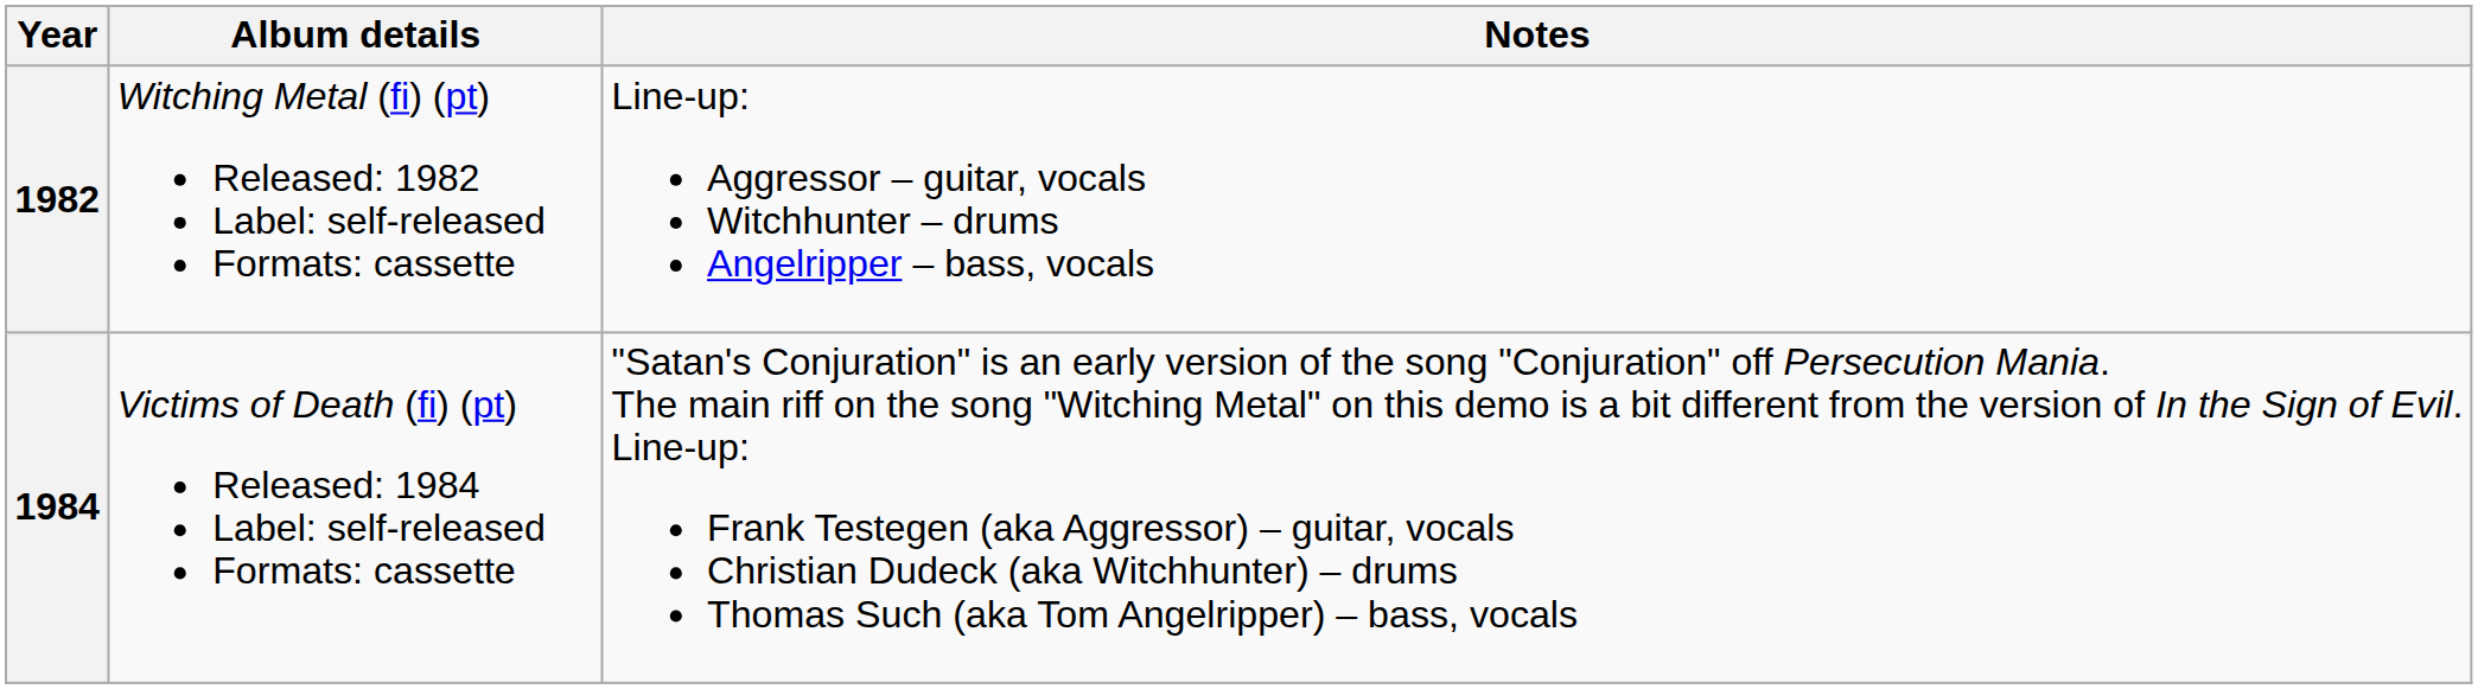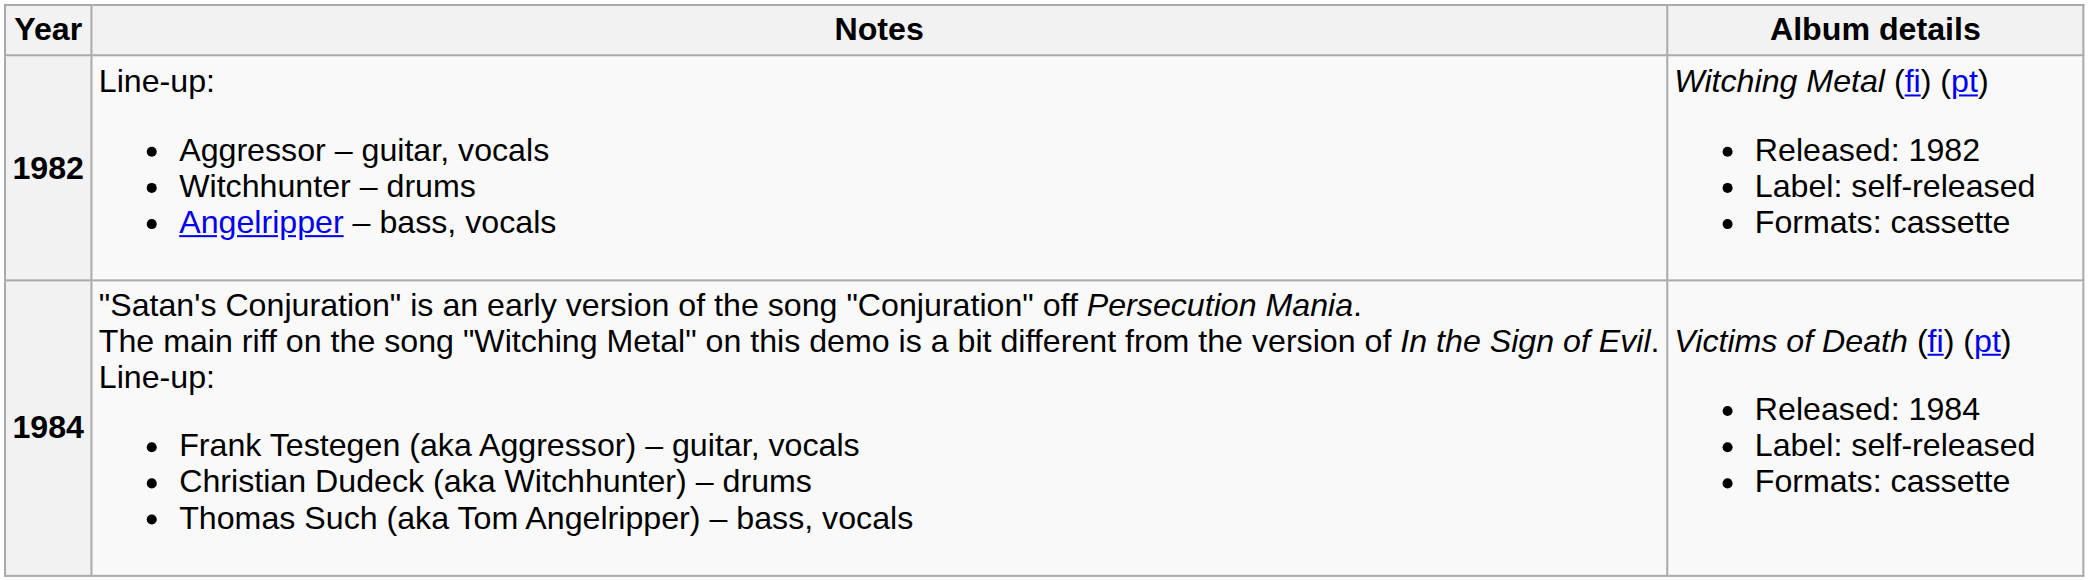columns swapped: Album details <-> Notes
